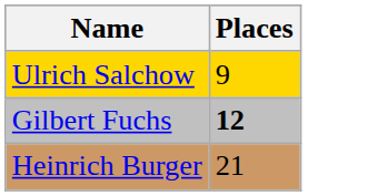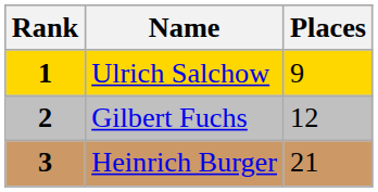+ column: Rank | 1 | 2 | 3
Gilbert Fuchs | Places: bold -> normal
